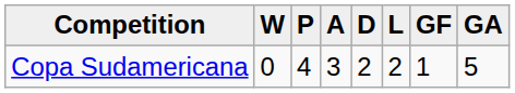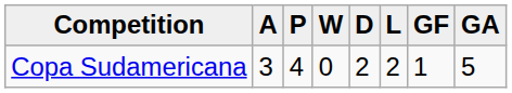columns swapped: A <-> W
